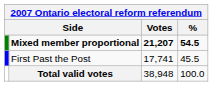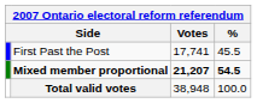rows swapped: First Past the Post <-> Mixed member proportional
